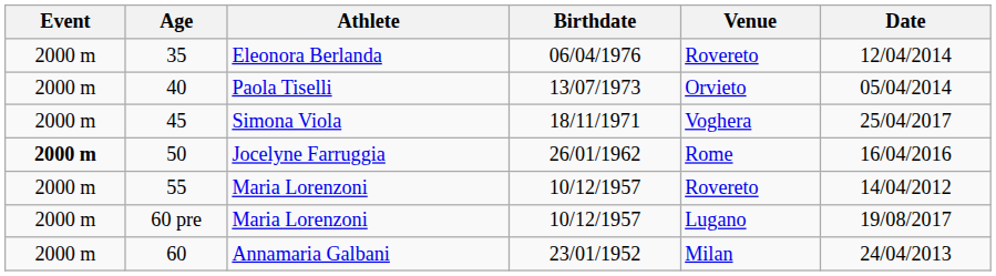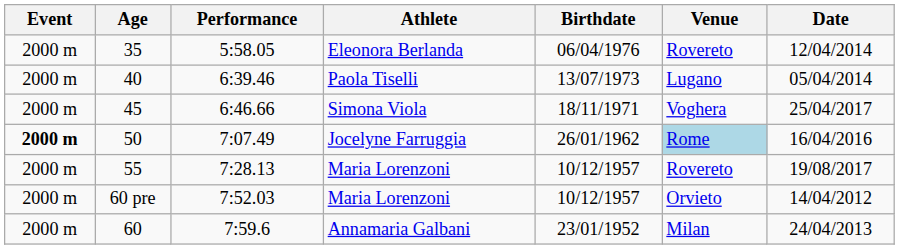+ column: Performance | 5:58.05 | 6:39.46 | 6:46.66 | 7:07.49 | 7:28.13 | 7:52.03 | 7:59.6
40 | Venue: Orvieto -> Lugano
50 | Venue: no background -> lightblue background
55 | Date: 14/04/2012 -> 19/08/2017
60 pre | Venue: Lugano -> Orvieto
60 pre | Date: 19/08/2017 -> 14/04/2012
